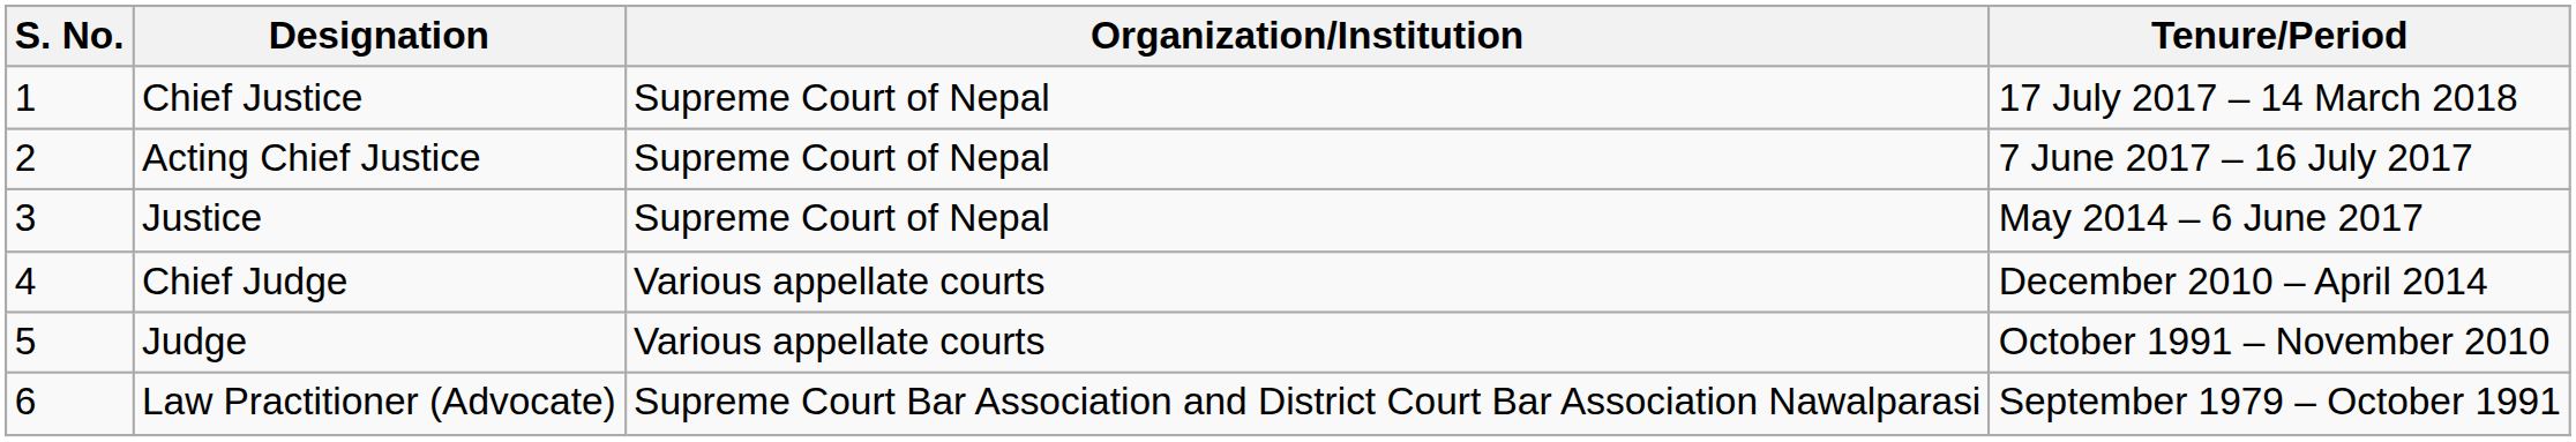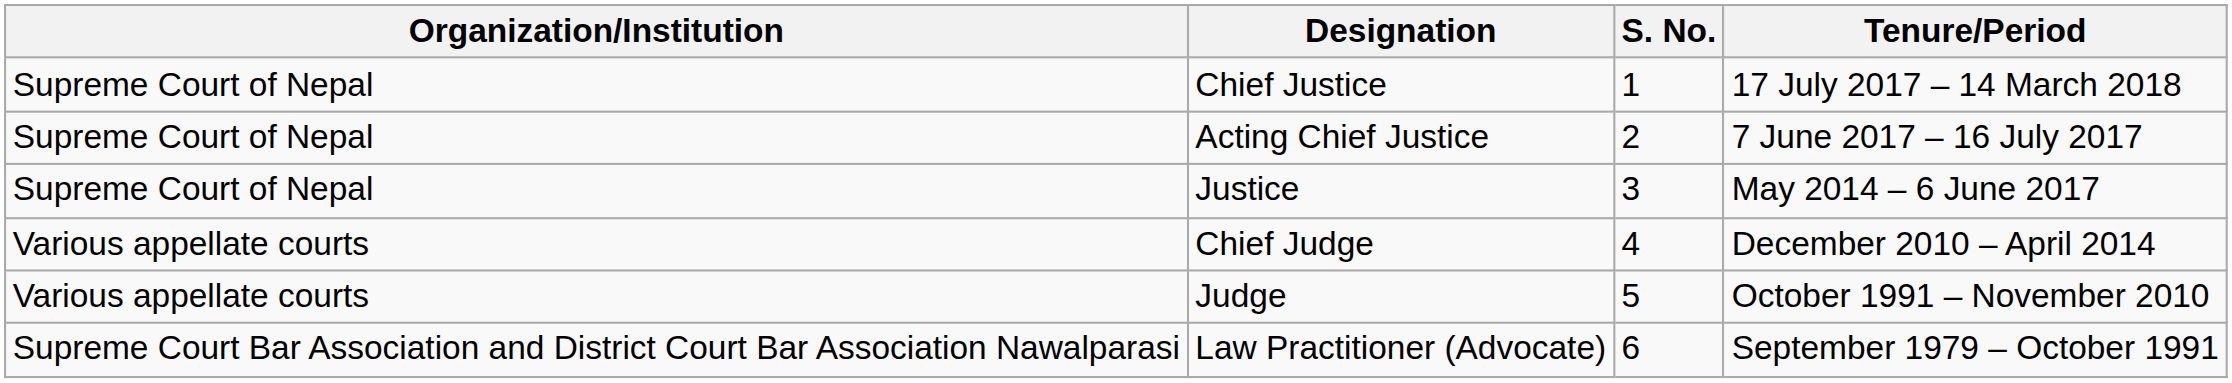columns swapped: S. No. <-> Organization/Institution
